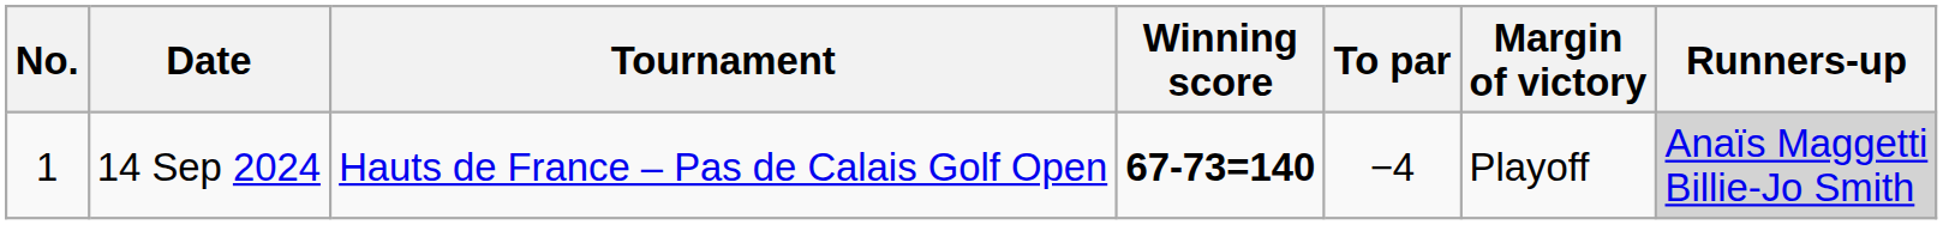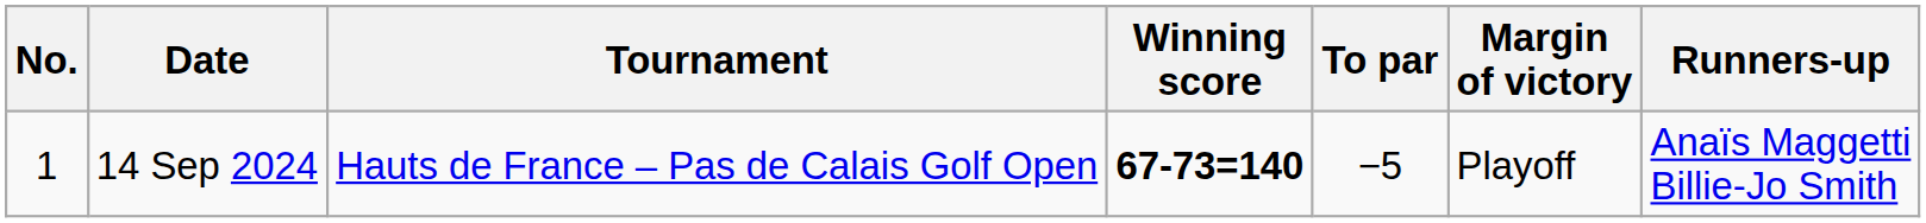14 Sep 2024 | To par: −4 -> −5
14 Sep 2024 | Runners-up: lightgrey background -> no background
